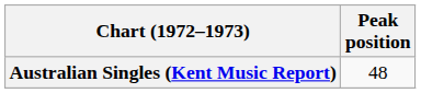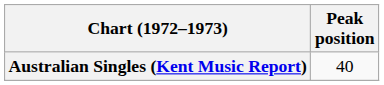Australian Singles (Kent Music Report) | Peak position: 48 -> 40
